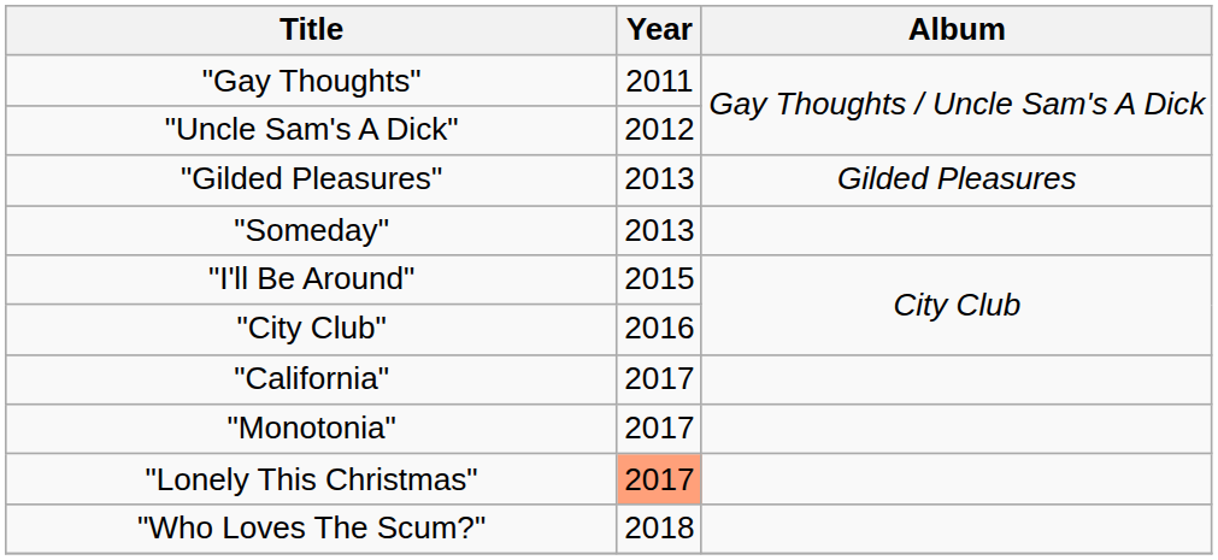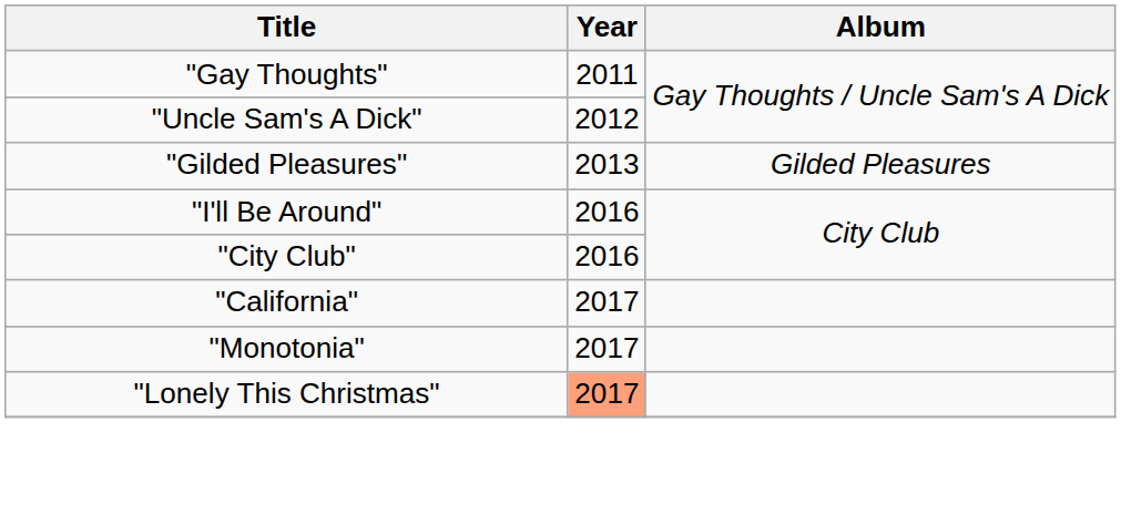- row: "Someday" | 2013
"I'll Be Around" | Year: 2015 -> 2016
- row: "Who Loves The Scum?" | 2018
